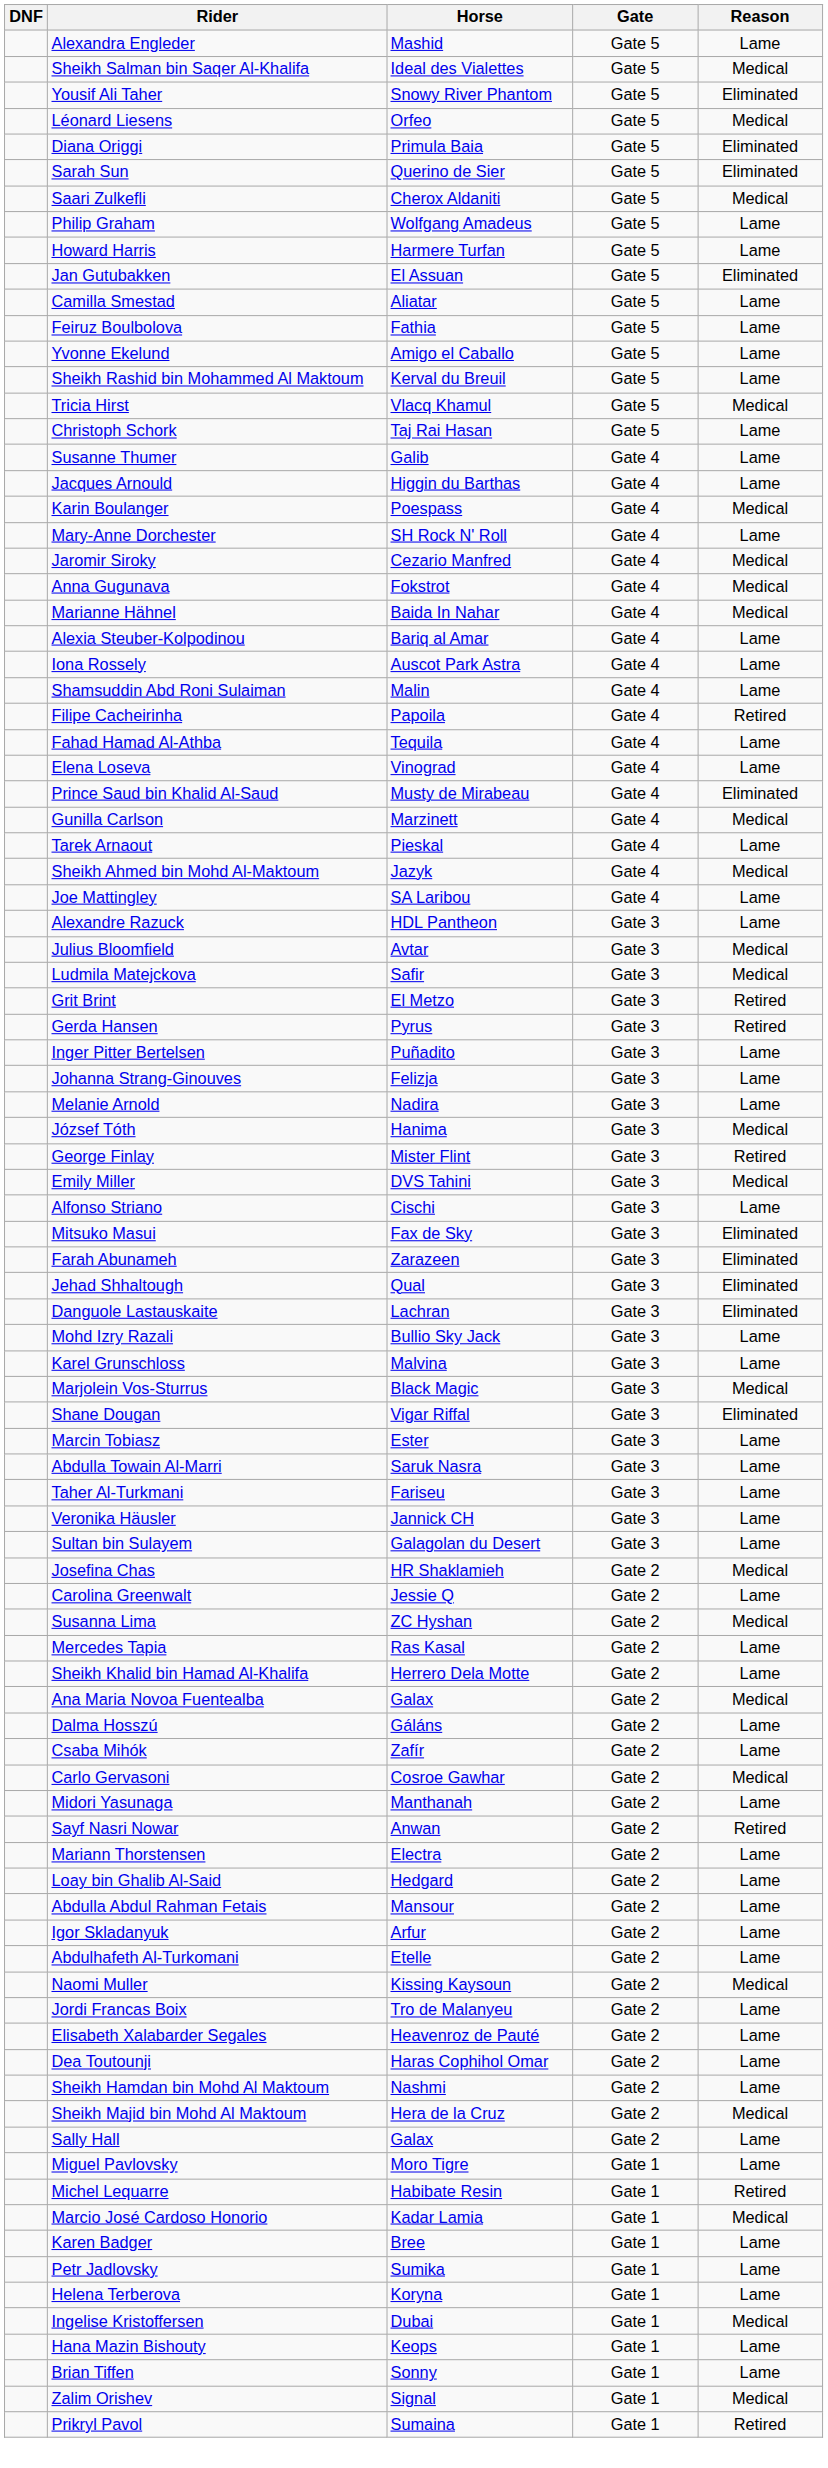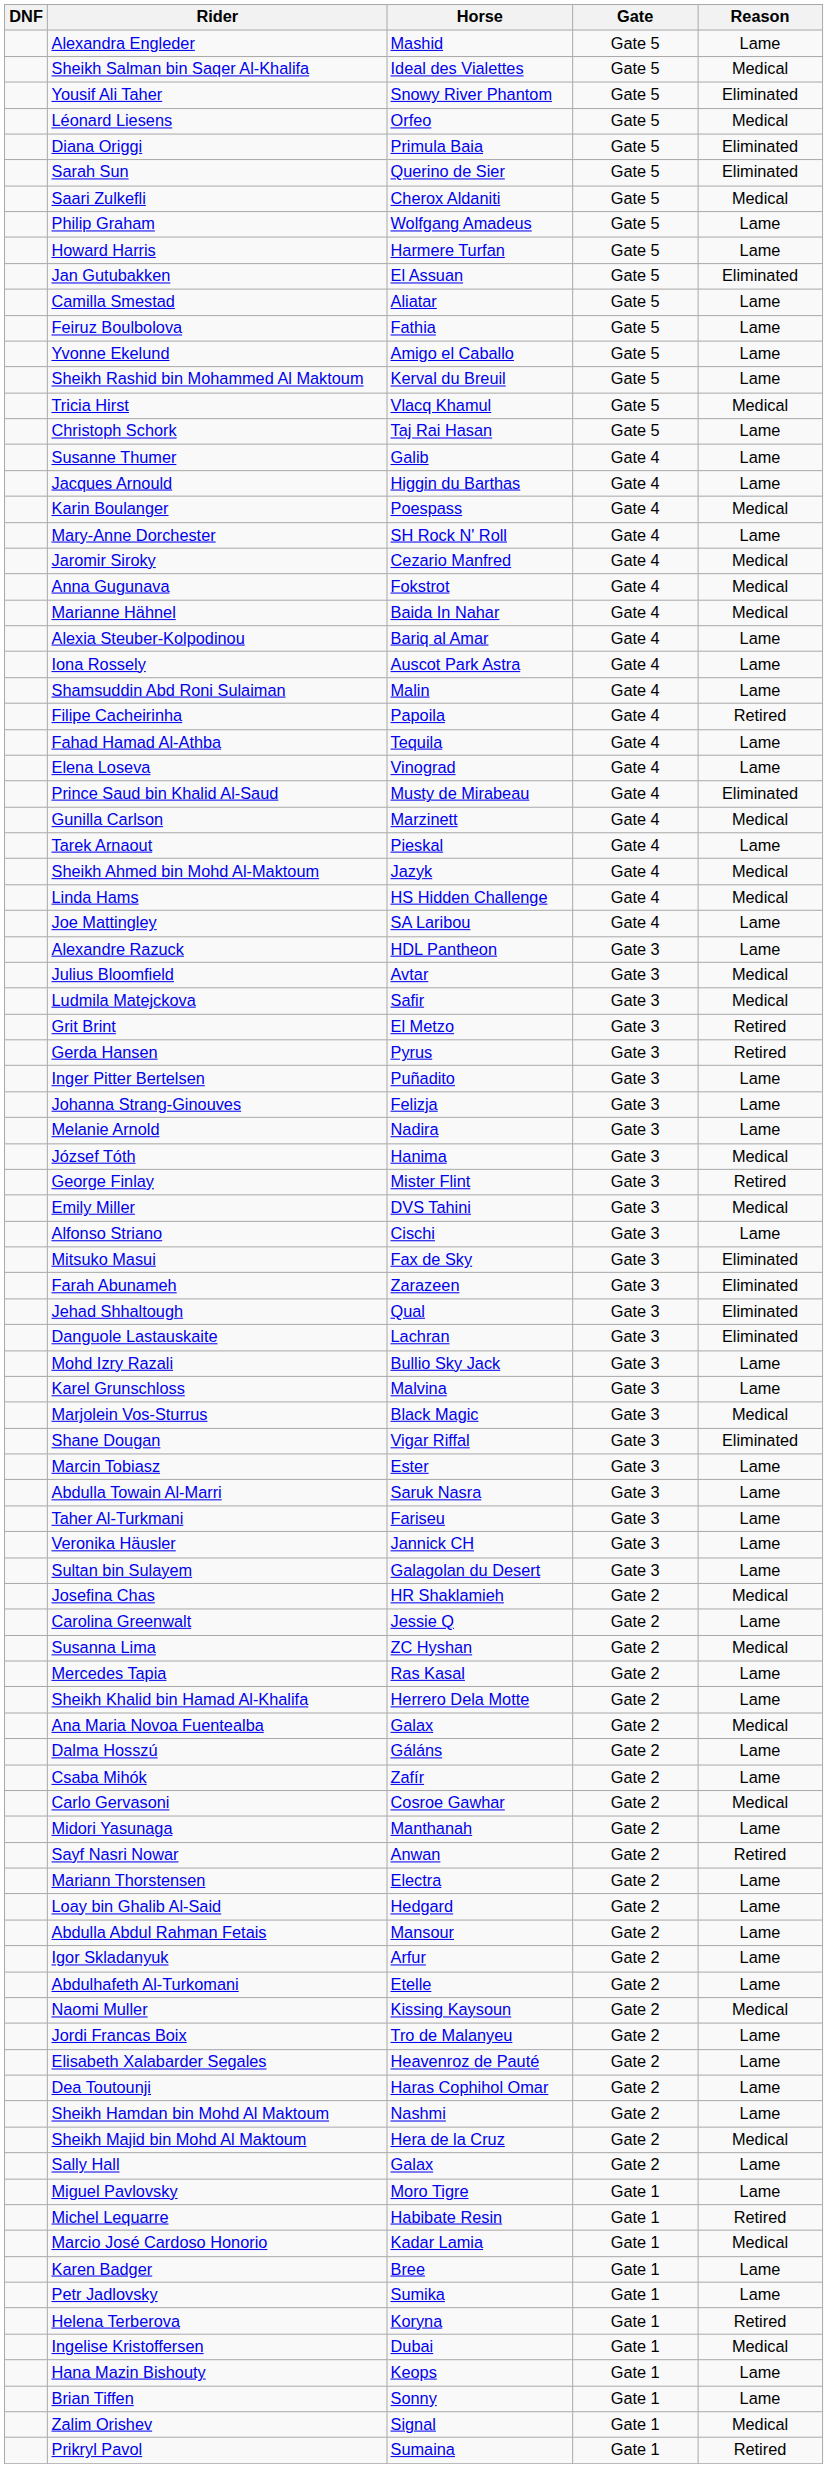+ row: Linda Hams | HS Hidden Challenge | Gate 4 | Medical
Helena Terberova | Reason: Lame -> Retired
